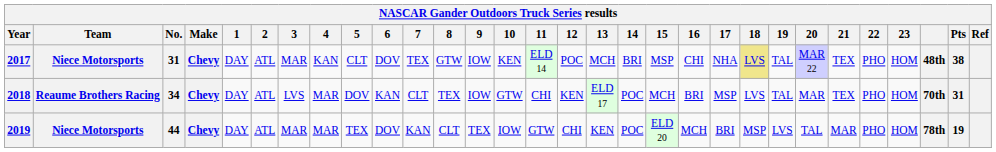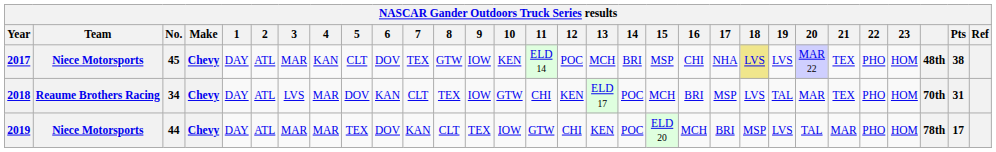2017 | No.: 31 -> 45
2017 | 19: TAL -> LVS
2019 | Pts: 19 -> 17
